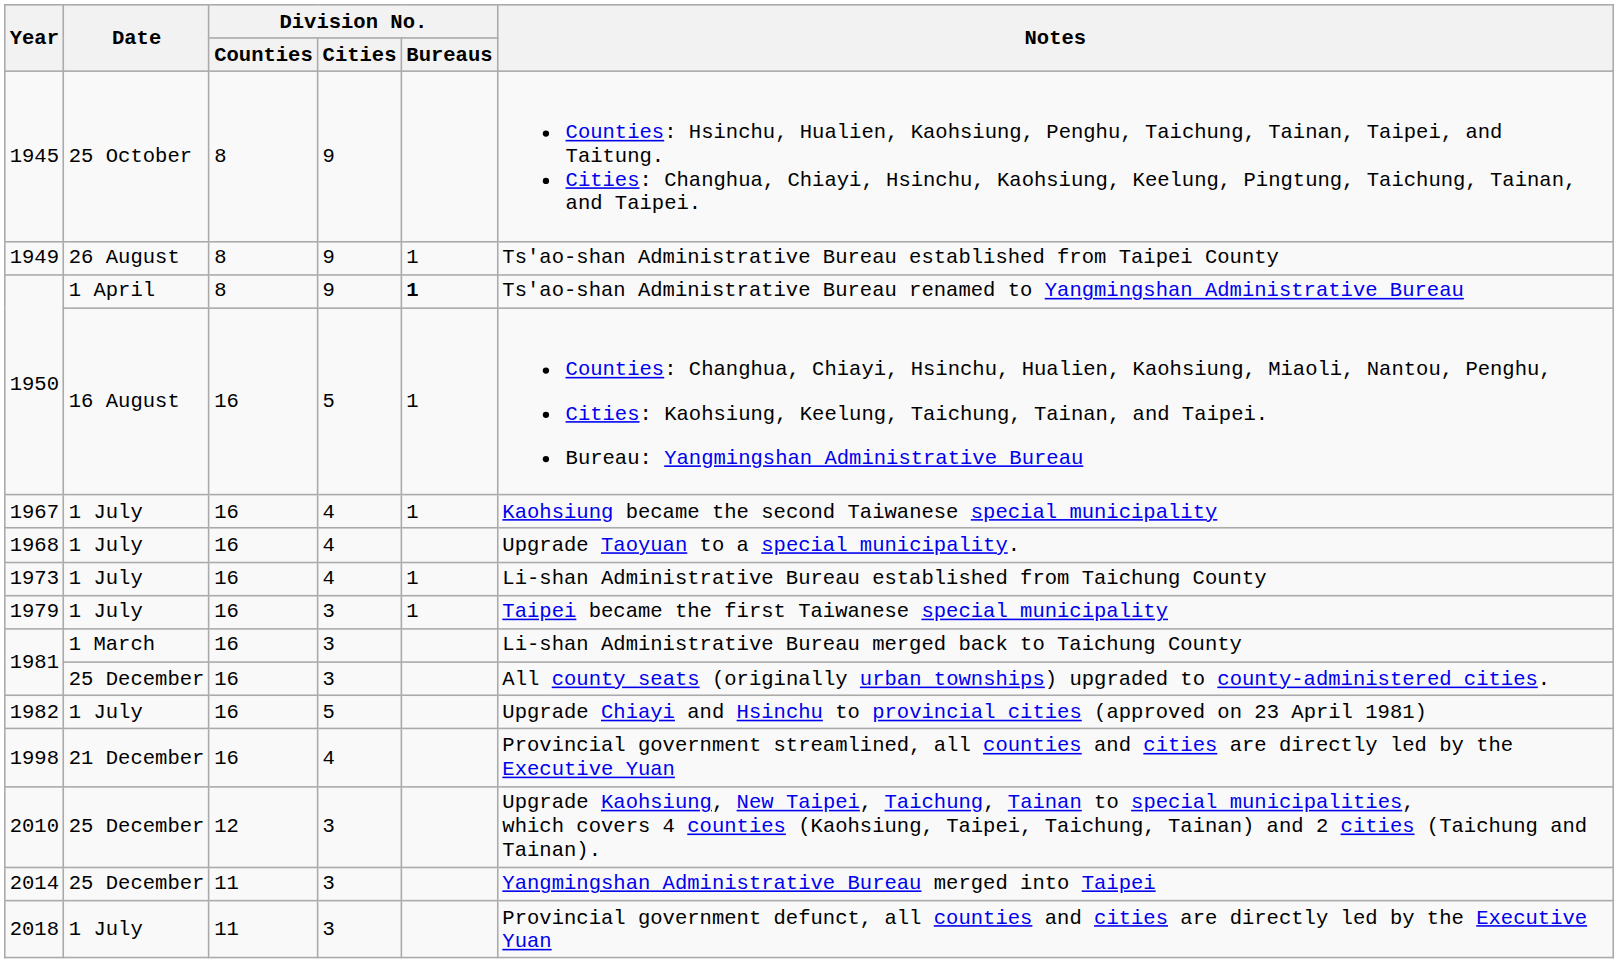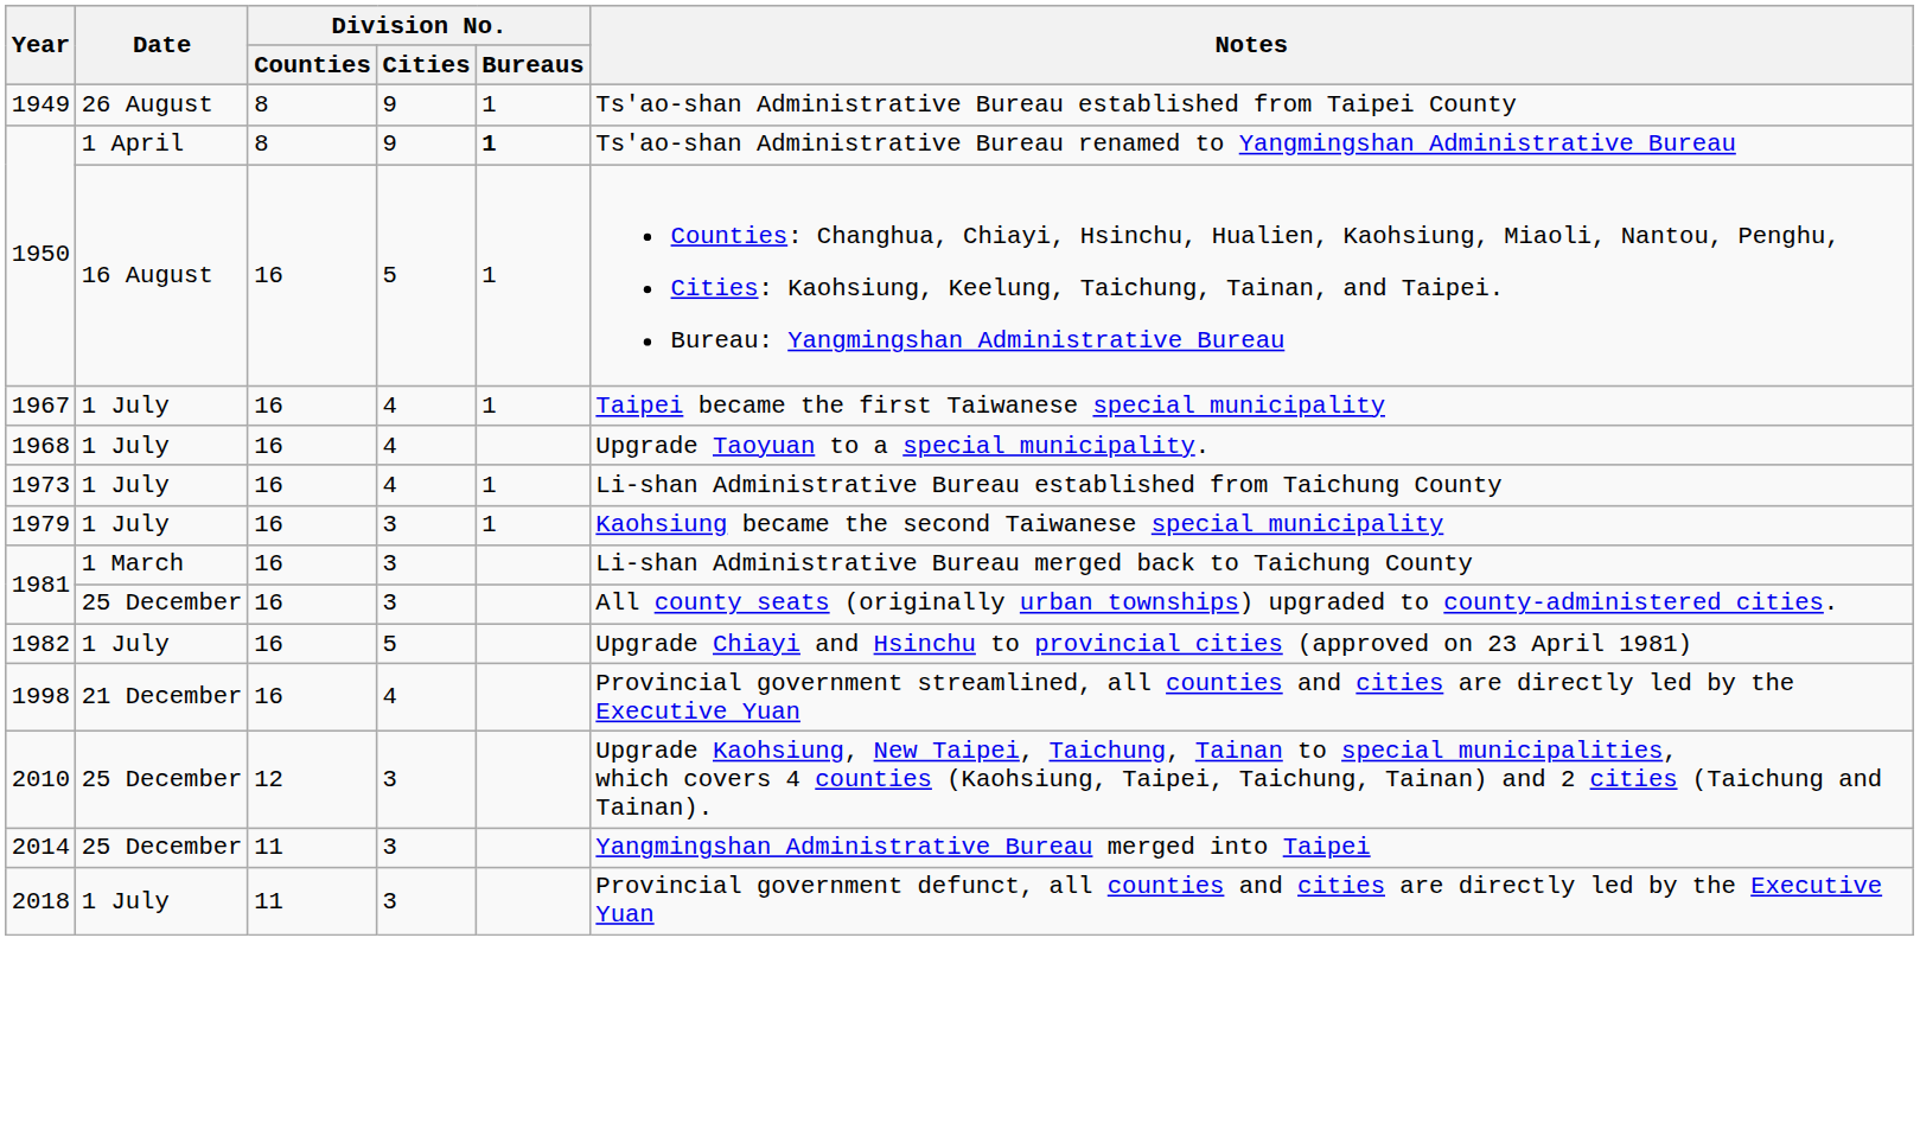- row: 1945 | 25 October | 8 | 9 | Counties: Hsinchu, Hualien, Kaohsiung, Penghu, Taichung, Tainan, Taipei, and Taitung. Cities: Changhua, Chiayi, Hsinchu, Kaohsiung, Keelung, Pingtung, Taichung, Tainan, and Taipei.
1967 | Notes: Kaohsiung became the second Taiwanese special municipality -> Taipei became the first Taiwanese special municipality
1979 | Notes: Taipei became the first Taiwanese special municipality -> Kaohsiung became the second Taiwanese special municipality
